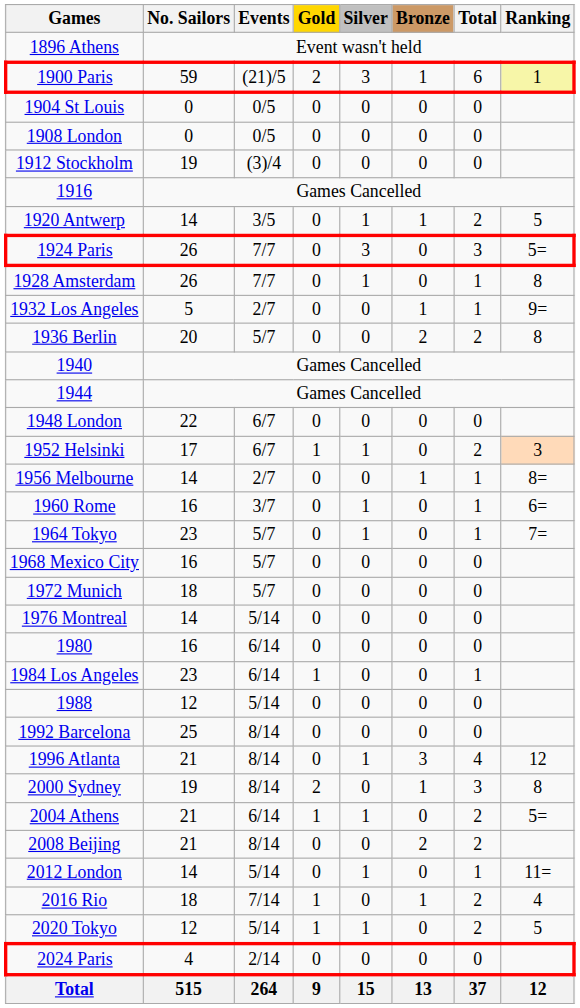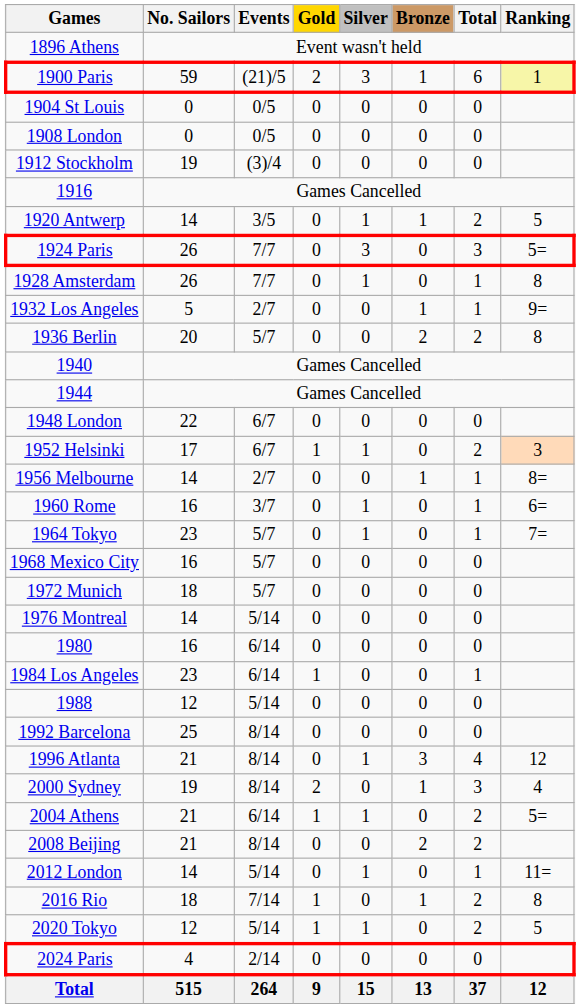2000 Sydney | Ranking: 8 -> 4
2016 Rio | Ranking: 4 -> 8
